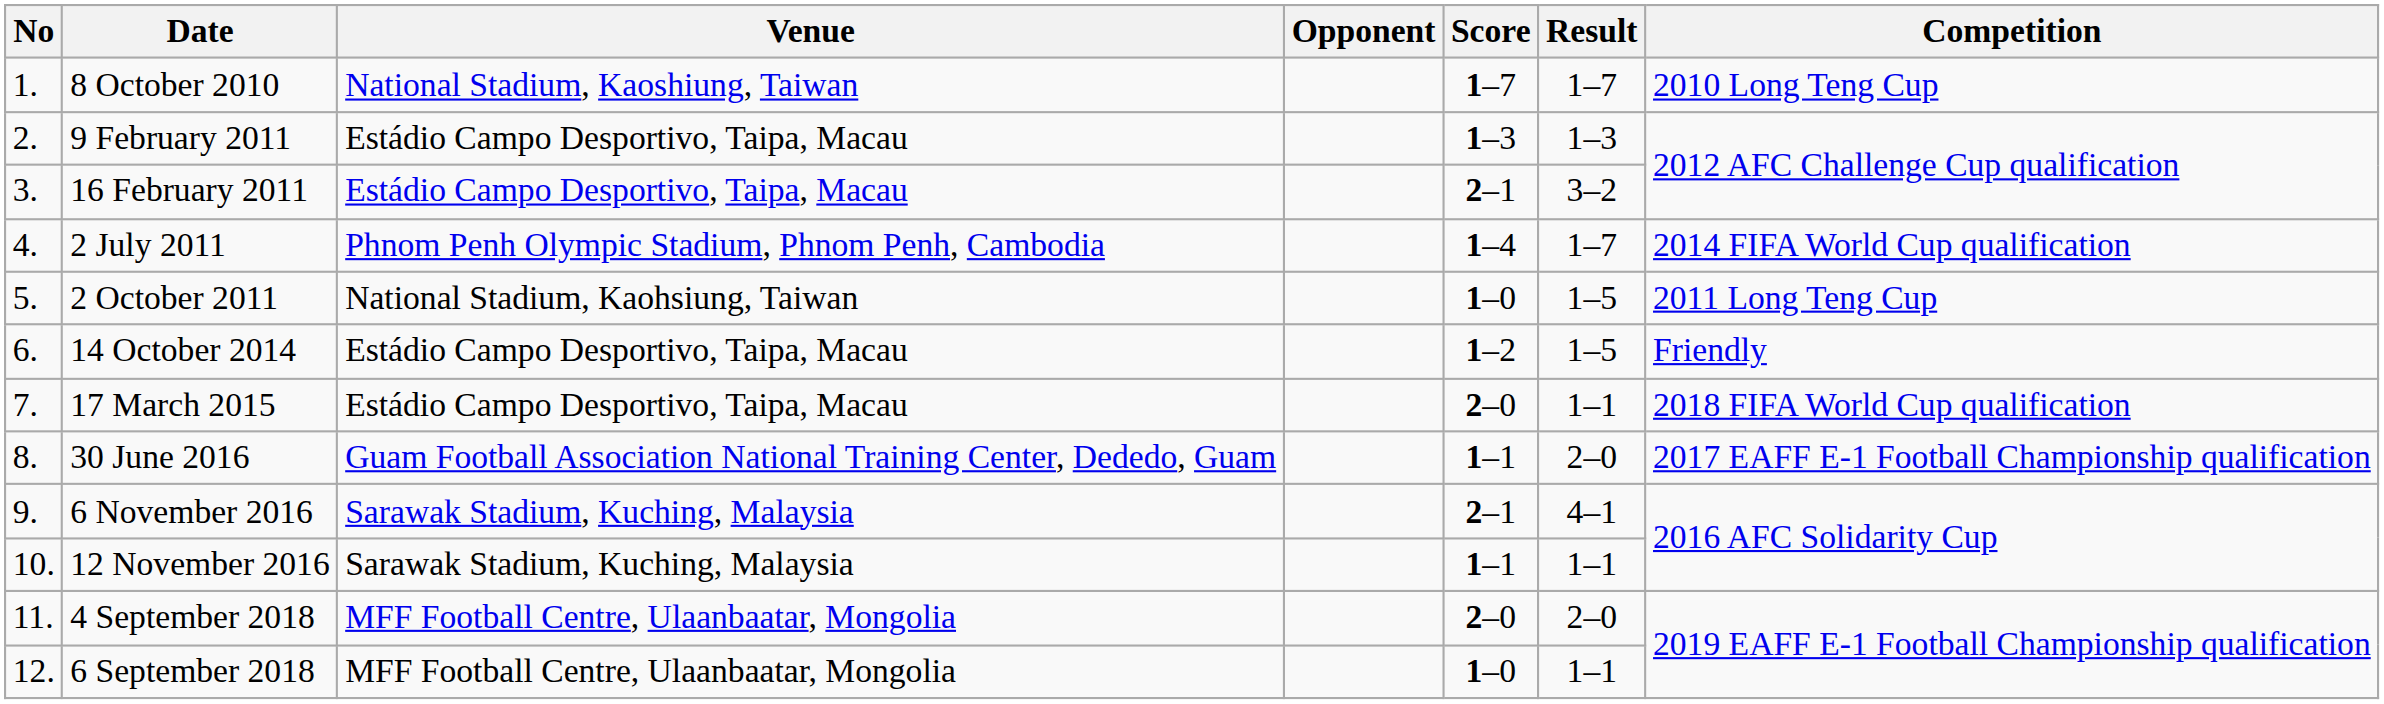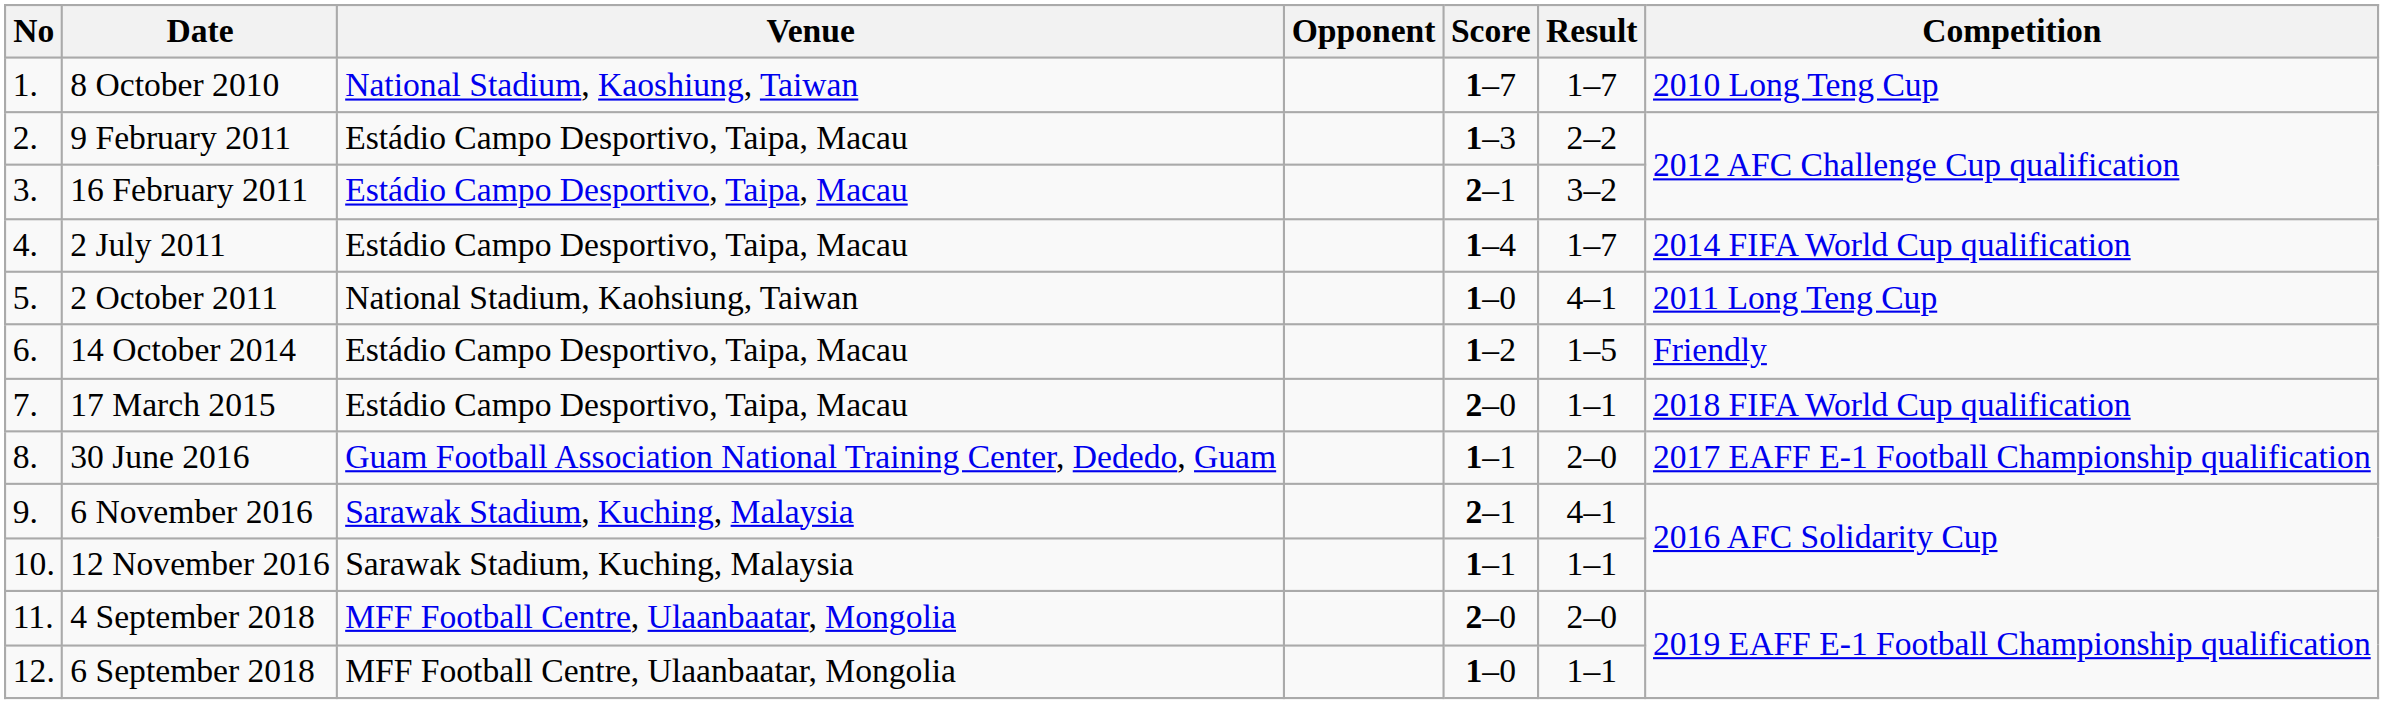9 February 2011 | Result: 1–3 -> 2–2
2 July 2011 | Venue: Phnom Penh Olympic Stadium, Phnom Penh, Cambodia -> Estádio Campo Desportivo, Taipa, Macau
2 October 2011 | Result: 1–5 -> 4–1
